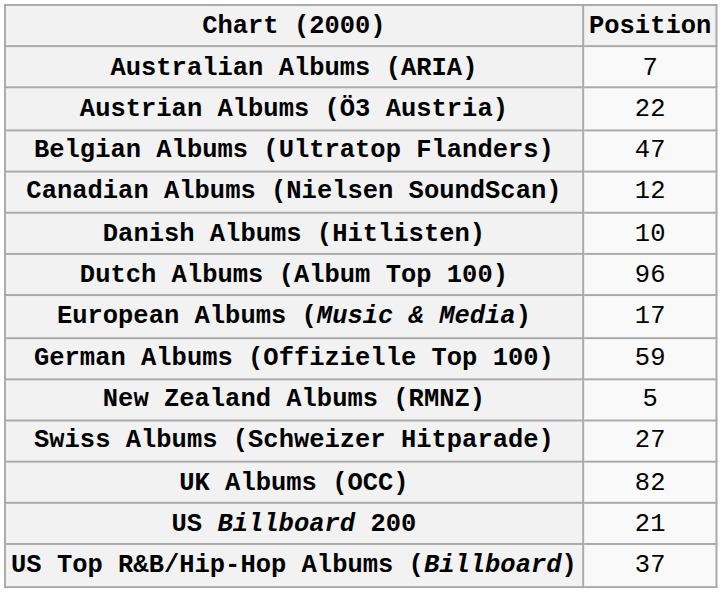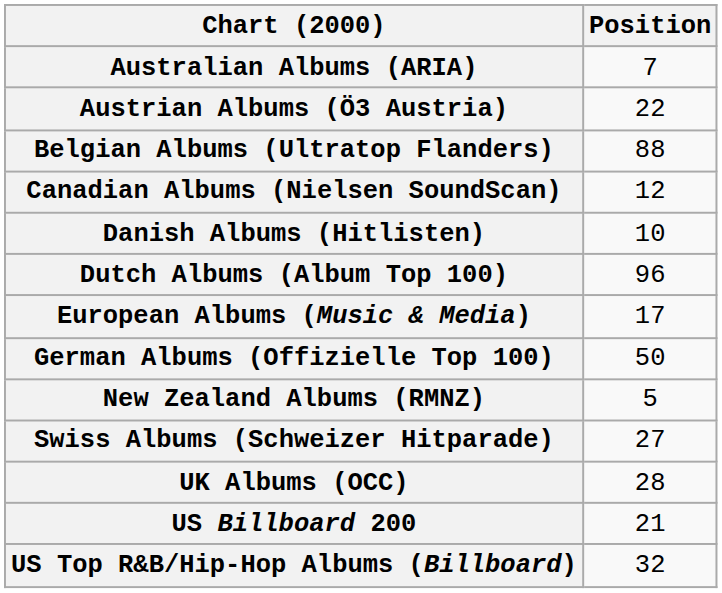Belgian Albums (Ultratop Flanders) | Position: 47 -> 88
German Albums (Offizielle Top 100) | Position: 59 -> 50
UK Albums (OCC) | Position: 82 -> 28
US Top R&B/Hip-Hop Albums (Billboard) | Position: 37 -> 32
